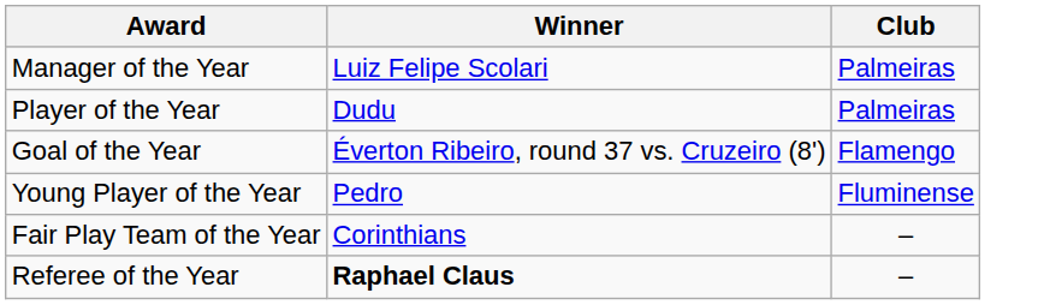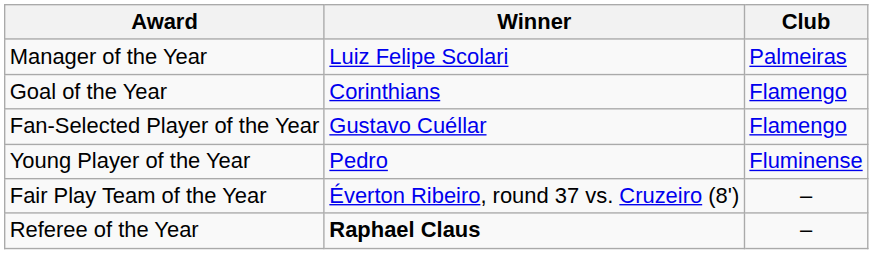- row: Player of the Year | Dudu | Palmeiras
Goal of the Year | Winner: Éverton Ribeiro, round 37 vs. Cruzeiro (8') -> Corinthians
+ row: Fan-Selected Player of the Year | Gustavo Cuéllar | Flamengo
Fair Play Team of the Year | Winner: Corinthians -> Éverton Ribeiro, round 37 vs. Cruzeiro (8')
